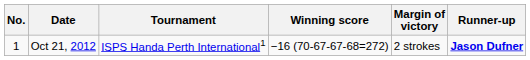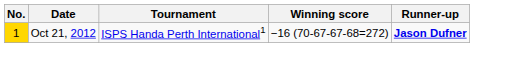- column: Margin of victory | 2 strokes
Oct 21, 2012 | No.: no background -> gold background
